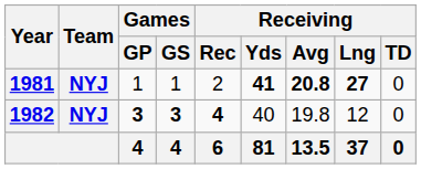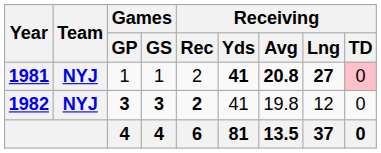1981 | Receiving / TD: no background -> pink background
1982 | Receiving / Rec: 4 -> 2
1982 | Receiving / Yds: 40 -> 41
